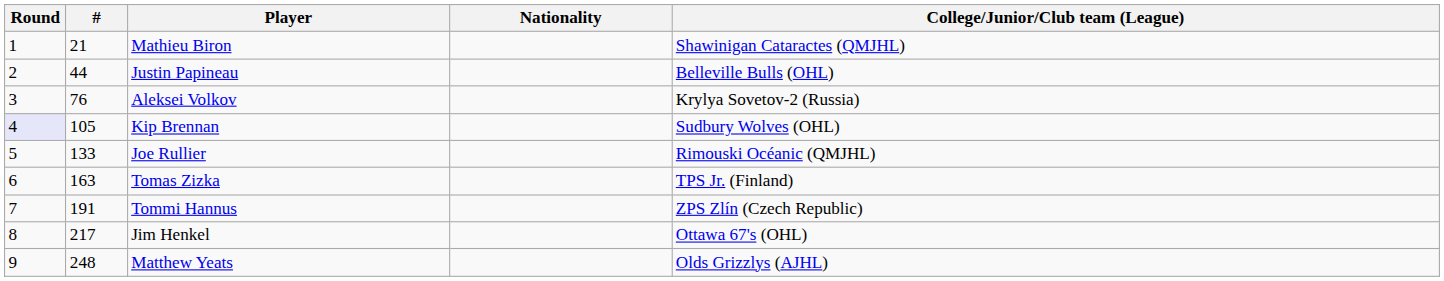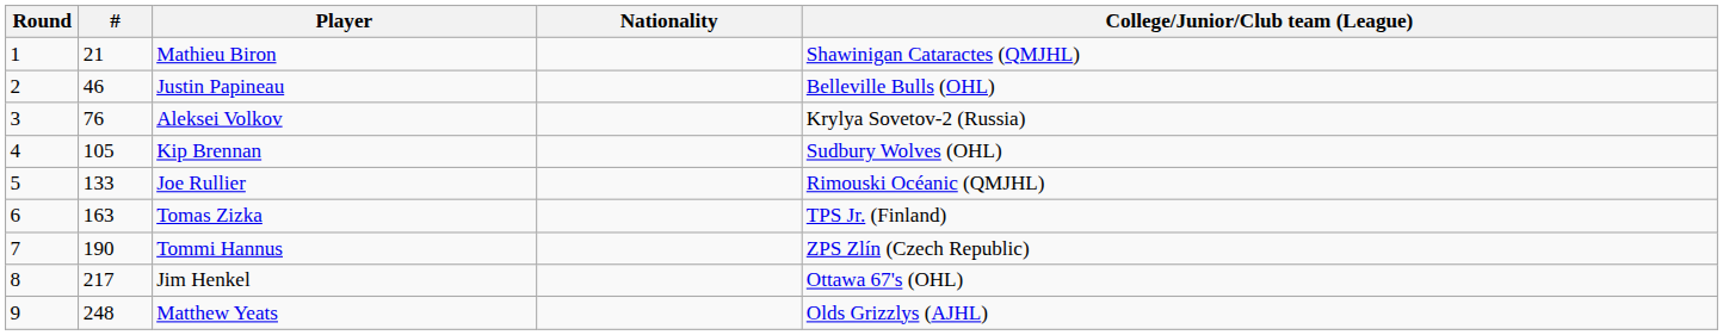Justin Papineau | #: 44 -> 46
Kip Brennan | Round: lavender background -> no background
Tommi Hannus | #: 191 -> 190
